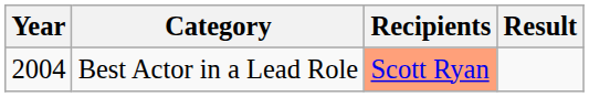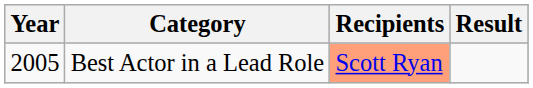Best Actor in a Lead Role | Year: 2004 -> 2005
